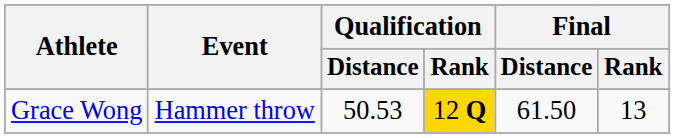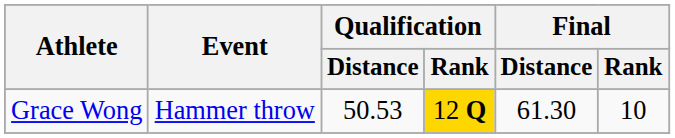Grace Wong | Final / Distance: 61.50 -> 61.30
Grace Wong | Final / Rank: 13 -> 10
